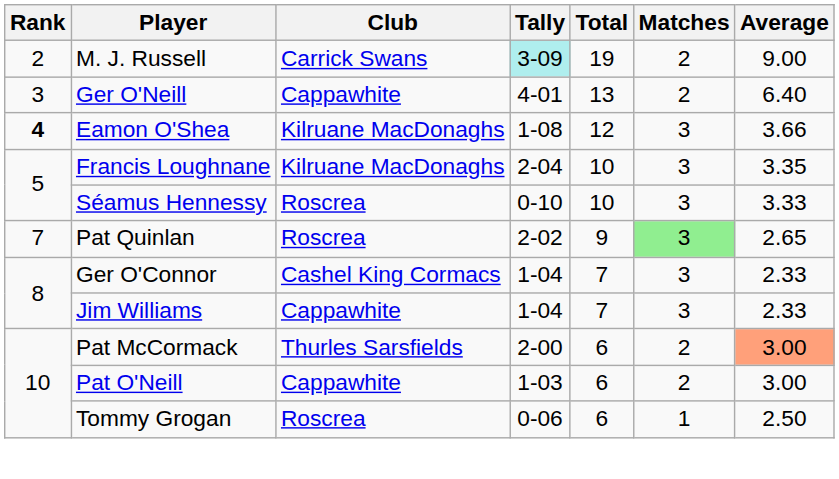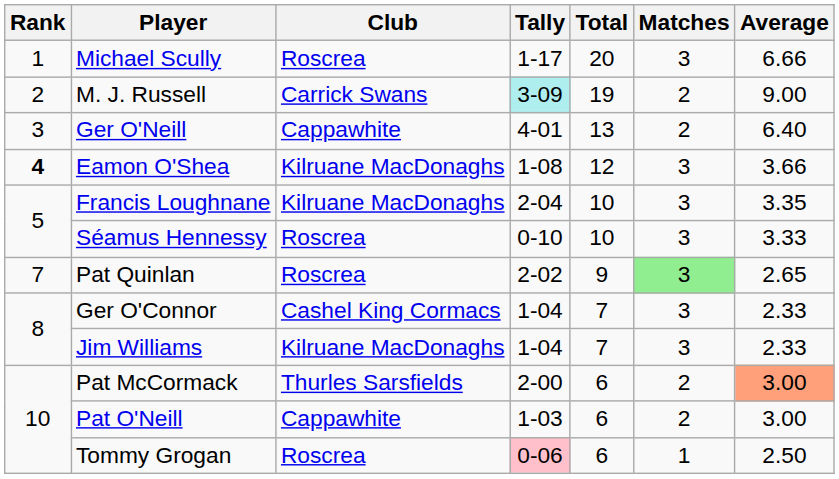+ row: 1 | Michael Scully | Roscrea | 1-17 | 20 | 3 | 6.66
Jim Williams | Club: Cappawhite -> Kilruane MacDonaghs
Tommy Grogan | Tally: no background -> pink background
